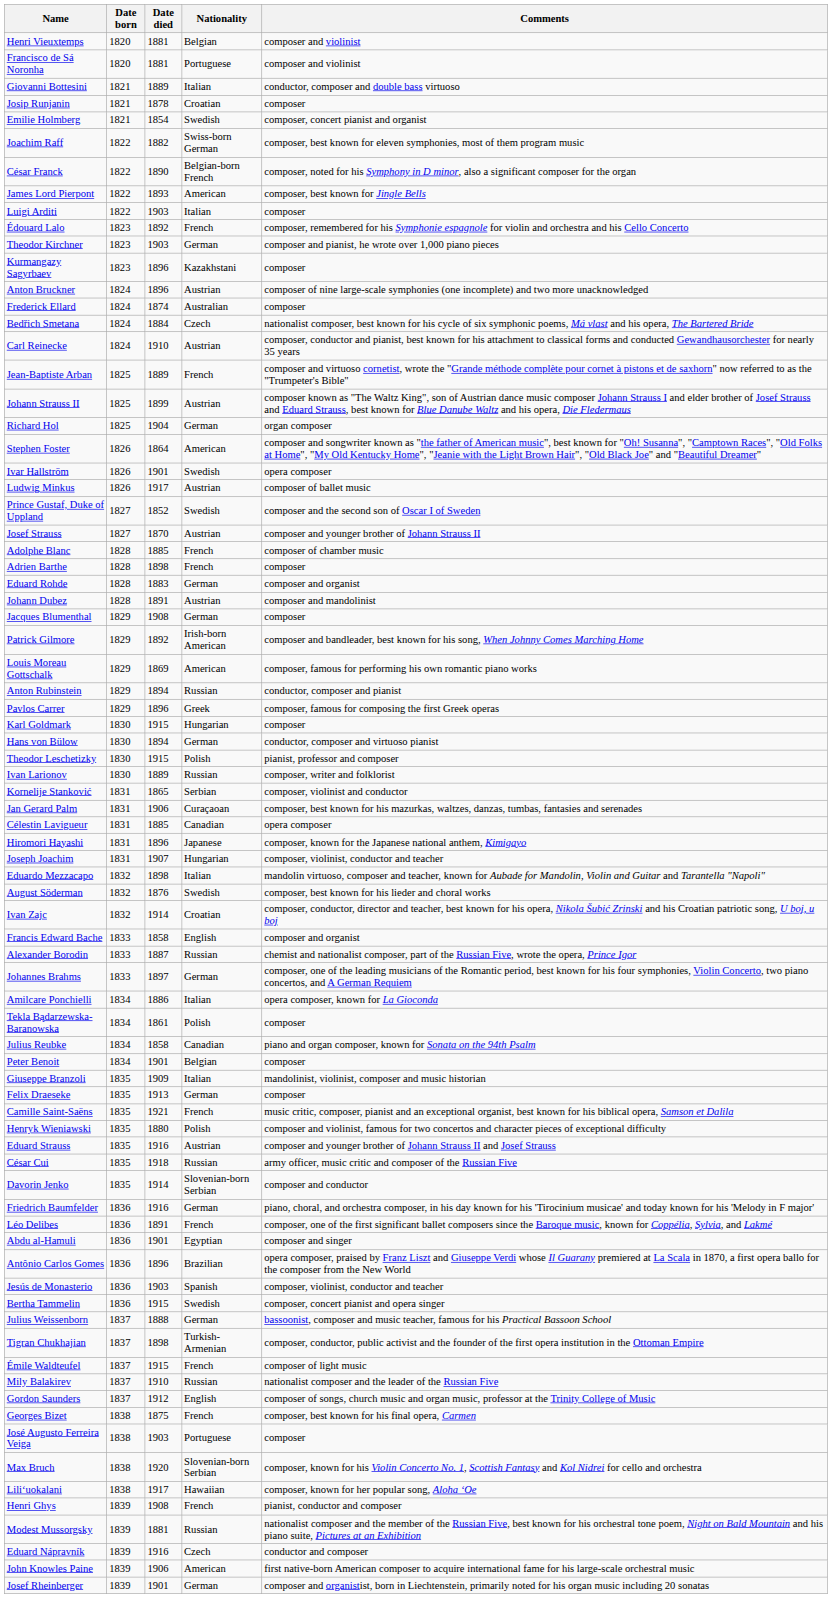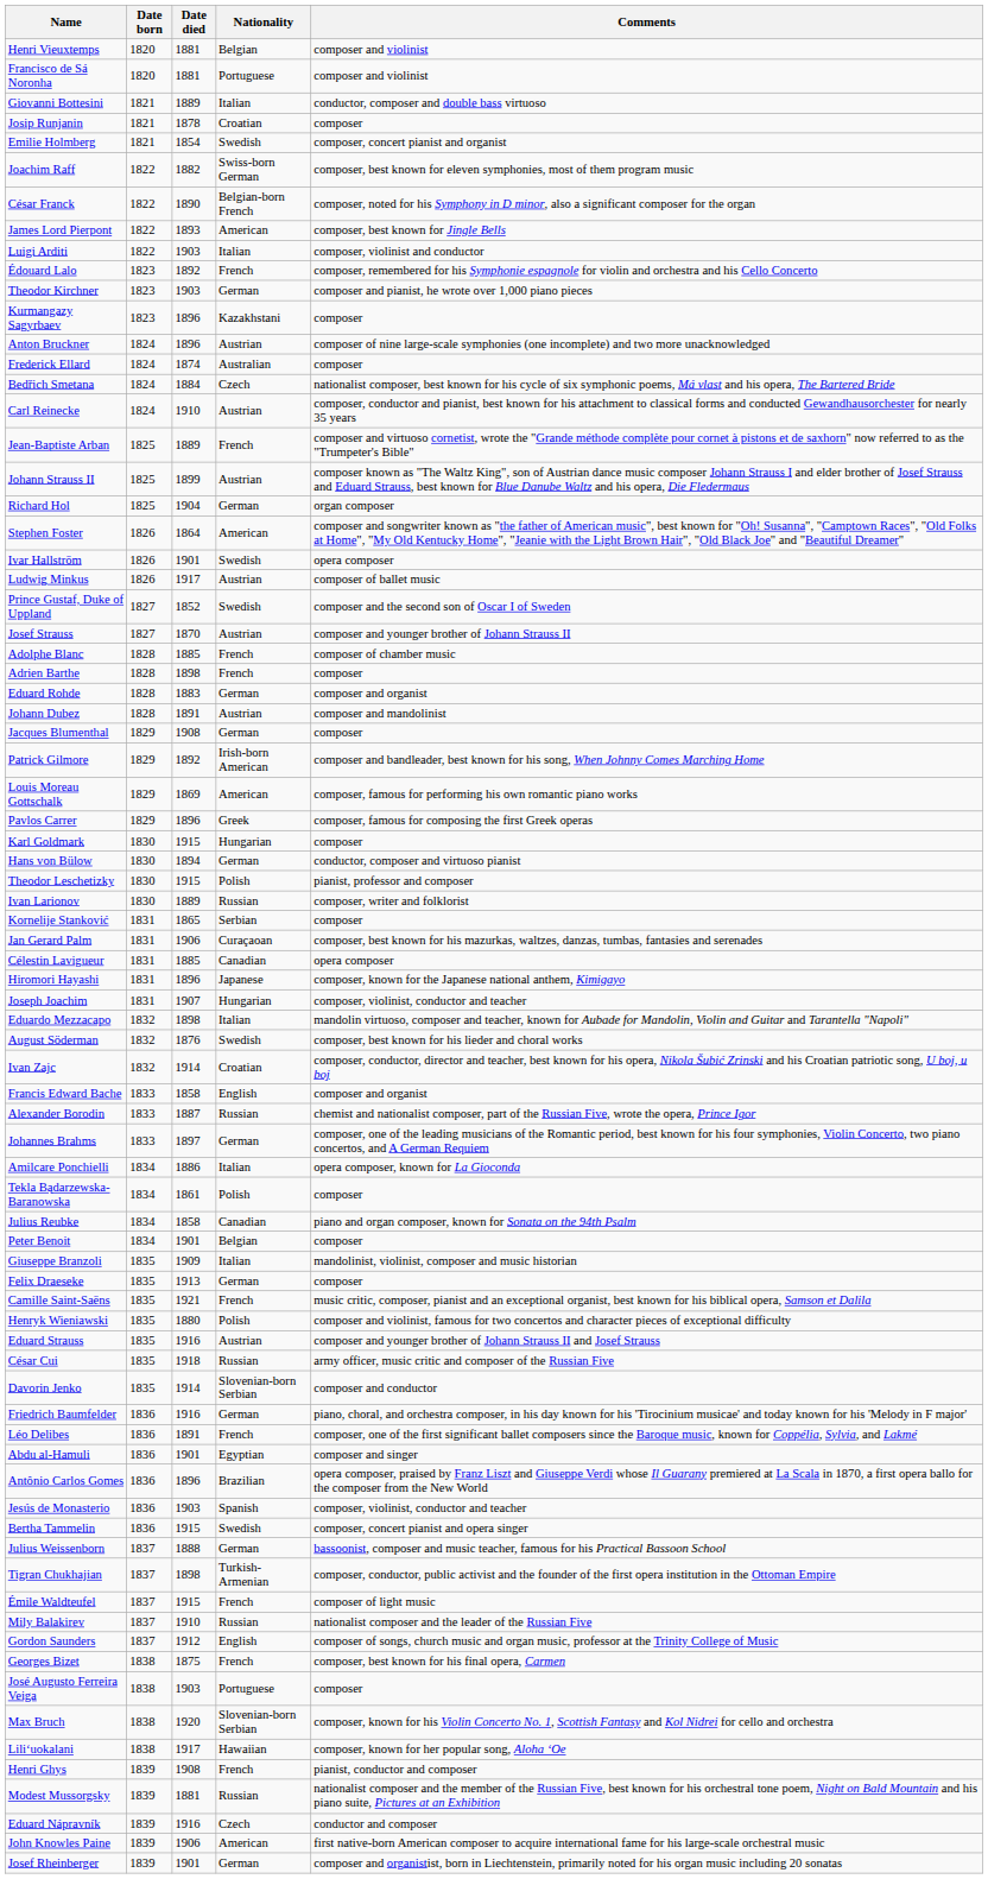Luigi Arditi | Comments: composer -> composer, violinist and conductor
- row: Anton Rubinstein | 1829 | 1894 | Russian | conductor, composer and pianist
Kornelije Stanković | Comments: composer, violinist and conductor -> composer
